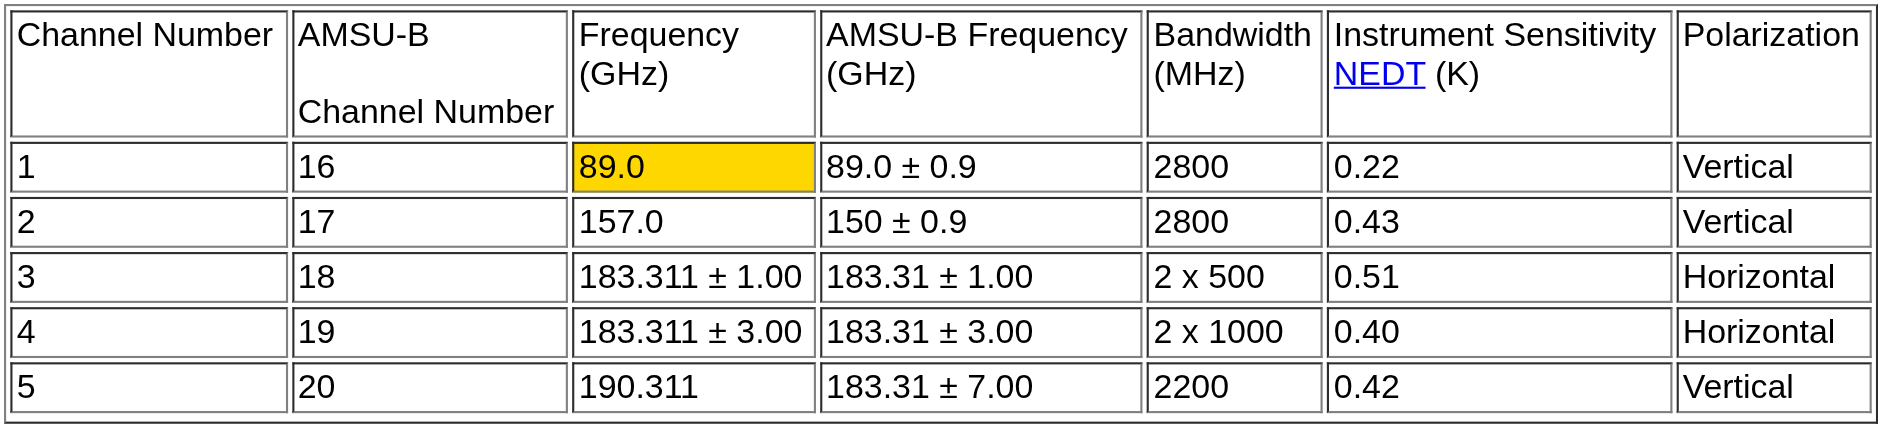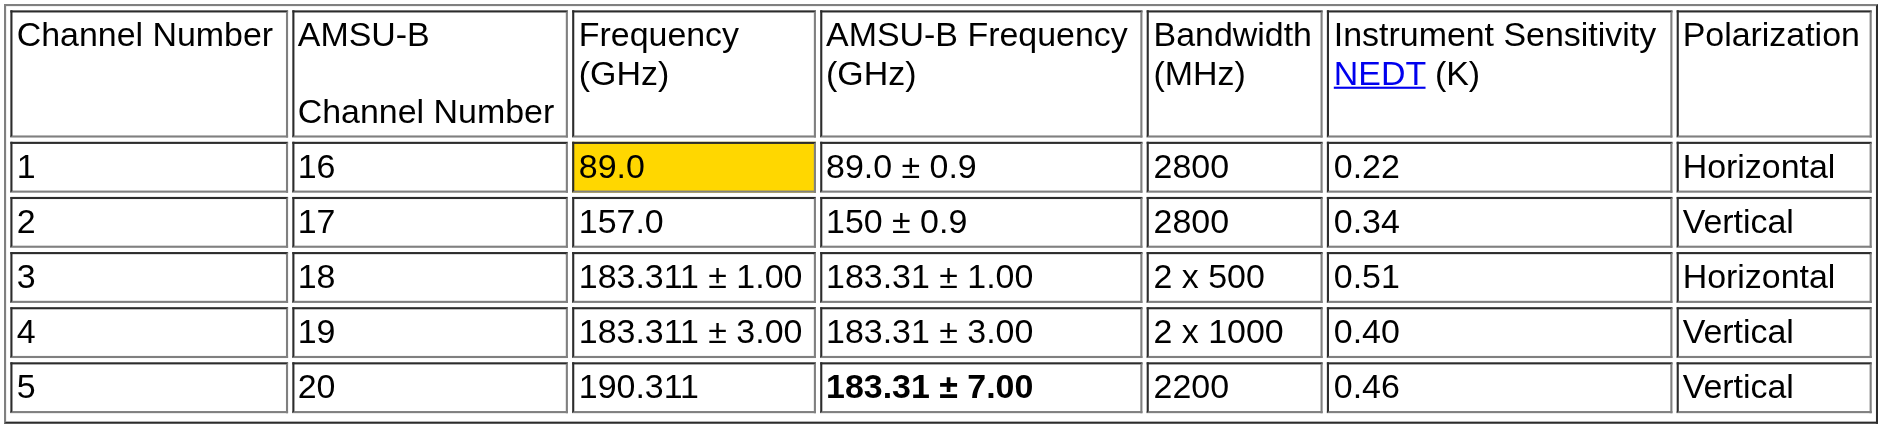1 | column 7: Vertical -> Horizontal
2 | column 6: 0.43 -> 0.34
4 | column 7: Horizontal -> Vertical
5 | column 4: normal -> bold
5 | column 6: 0.42 -> 0.46
